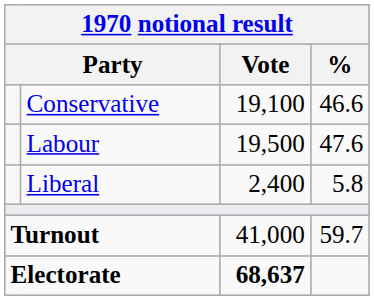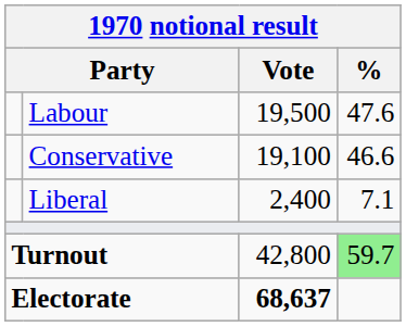rows swapped: Labour <-> Conservative
Liberal | %: 5.8 -> 7.1
Turnout | Vote: 41,000 -> 42,800
Turnout | %: no background -> lightgreen background
